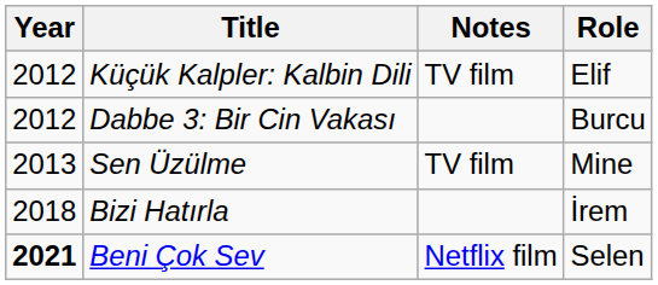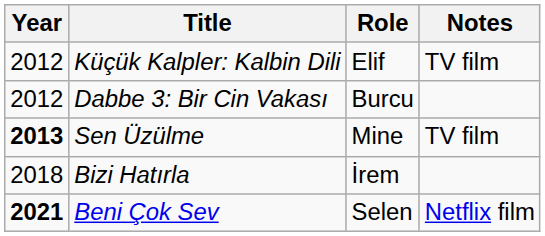columns swapped: Role <-> Notes
Sen Üzülme | Year: normal -> bold
